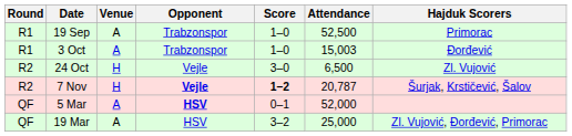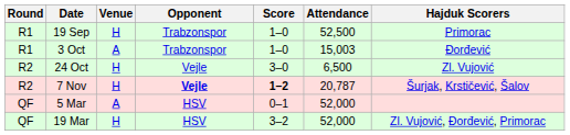19 Sep | Venue: A -> H
5 Mar | Opponent: bold -> normal
19 Mar | Venue: A -> H
19 Mar | Attendance: 25,000 -> 52,000
